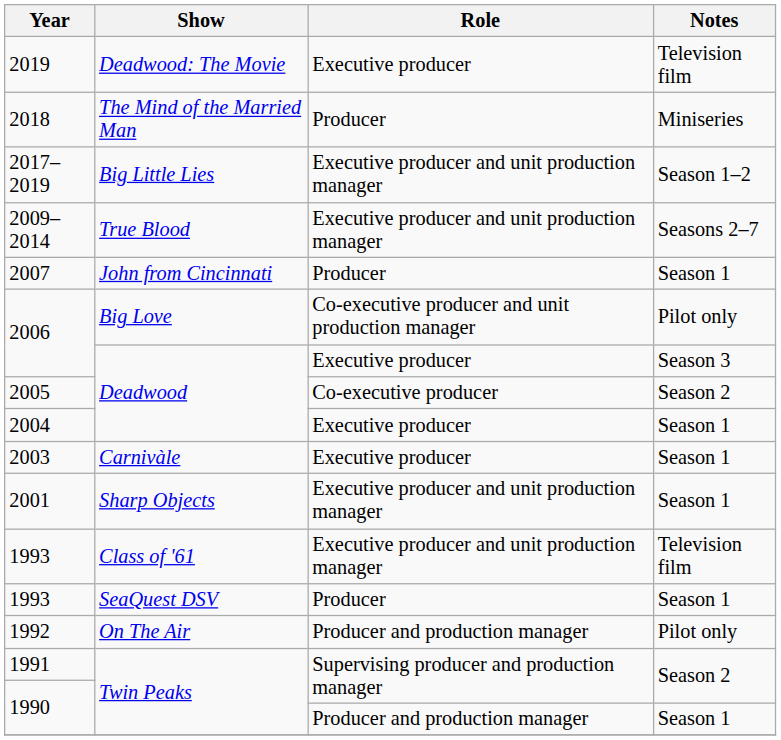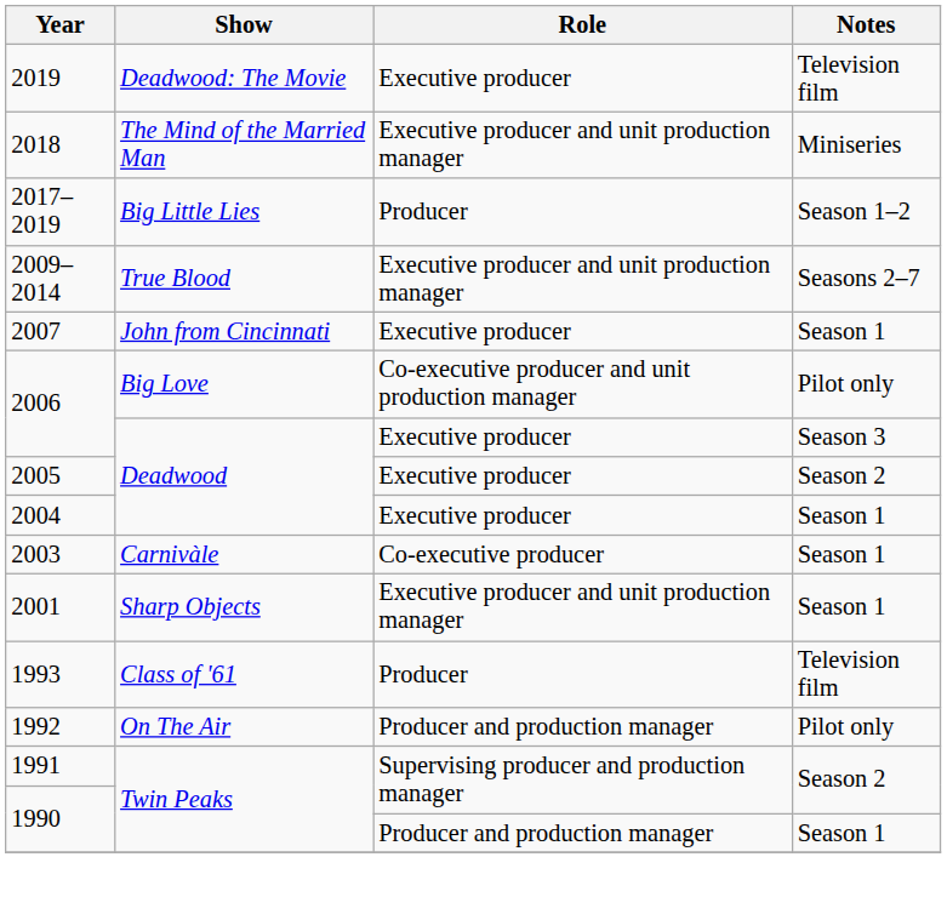2018 | Role: Producer -> Executive producer and unit production manager
2017–2019 | Role: Executive producer and unit production manager -> Producer
2007 | Role: Producer -> Executive producer
2005 | Role: Co-executive producer -> Executive producer
2003 | Role: Executive producer -> Co-executive producer
1993 / Television film | Role: Executive producer and unit production manager -> Producer
- row: 1993 | SeaQuest DSV | Producer | Season 1
